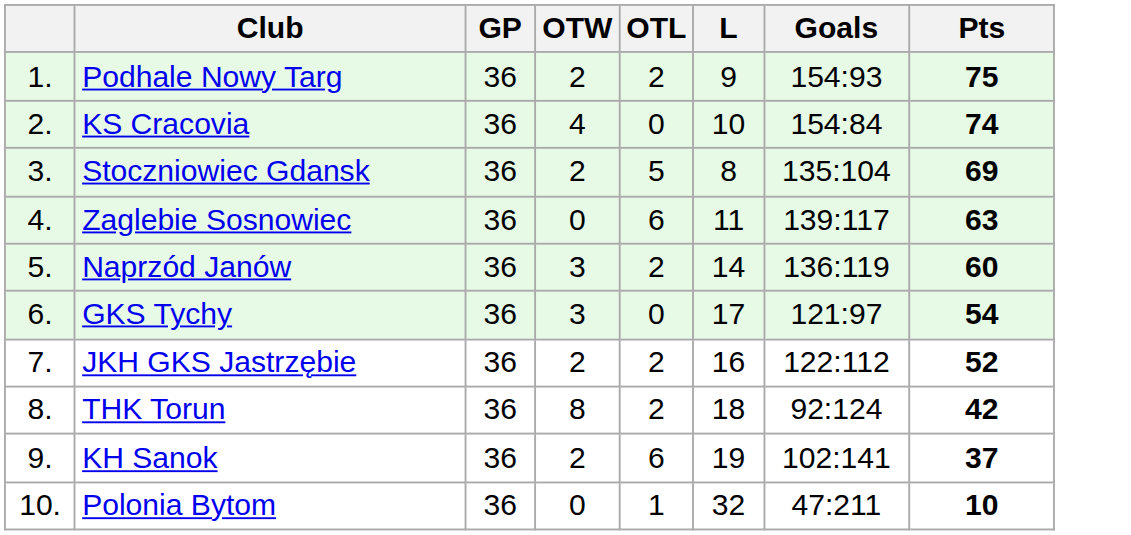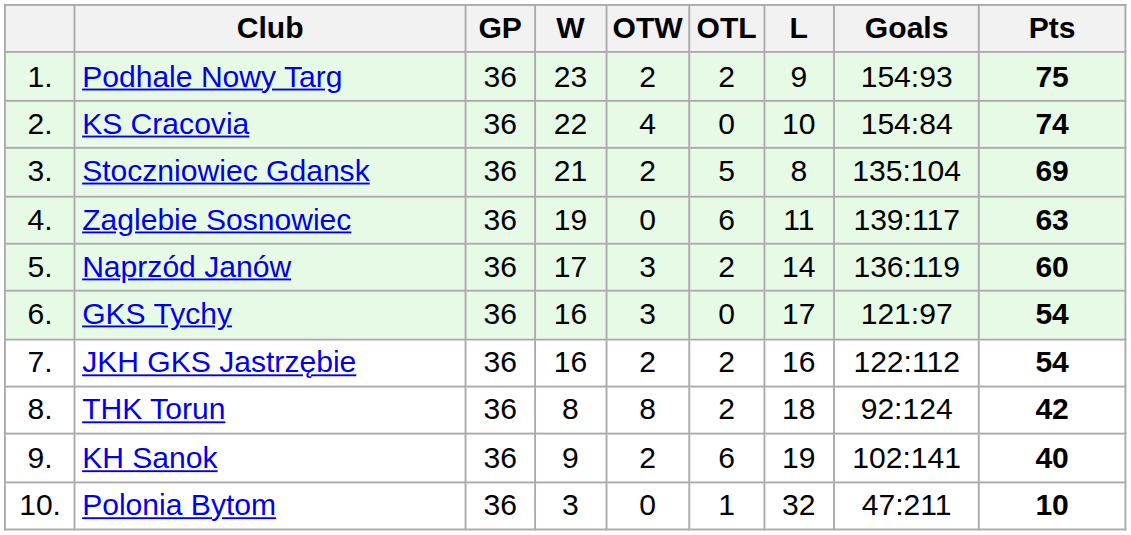+ column: W | 23 | 22 | 21 | 19 | 17 | 16 | 16 | 8 | 9 | 3
JKH GKS Jastrzębie | Pts: 52 -> 54
KH Sanok | Pts: 37 -> 40
